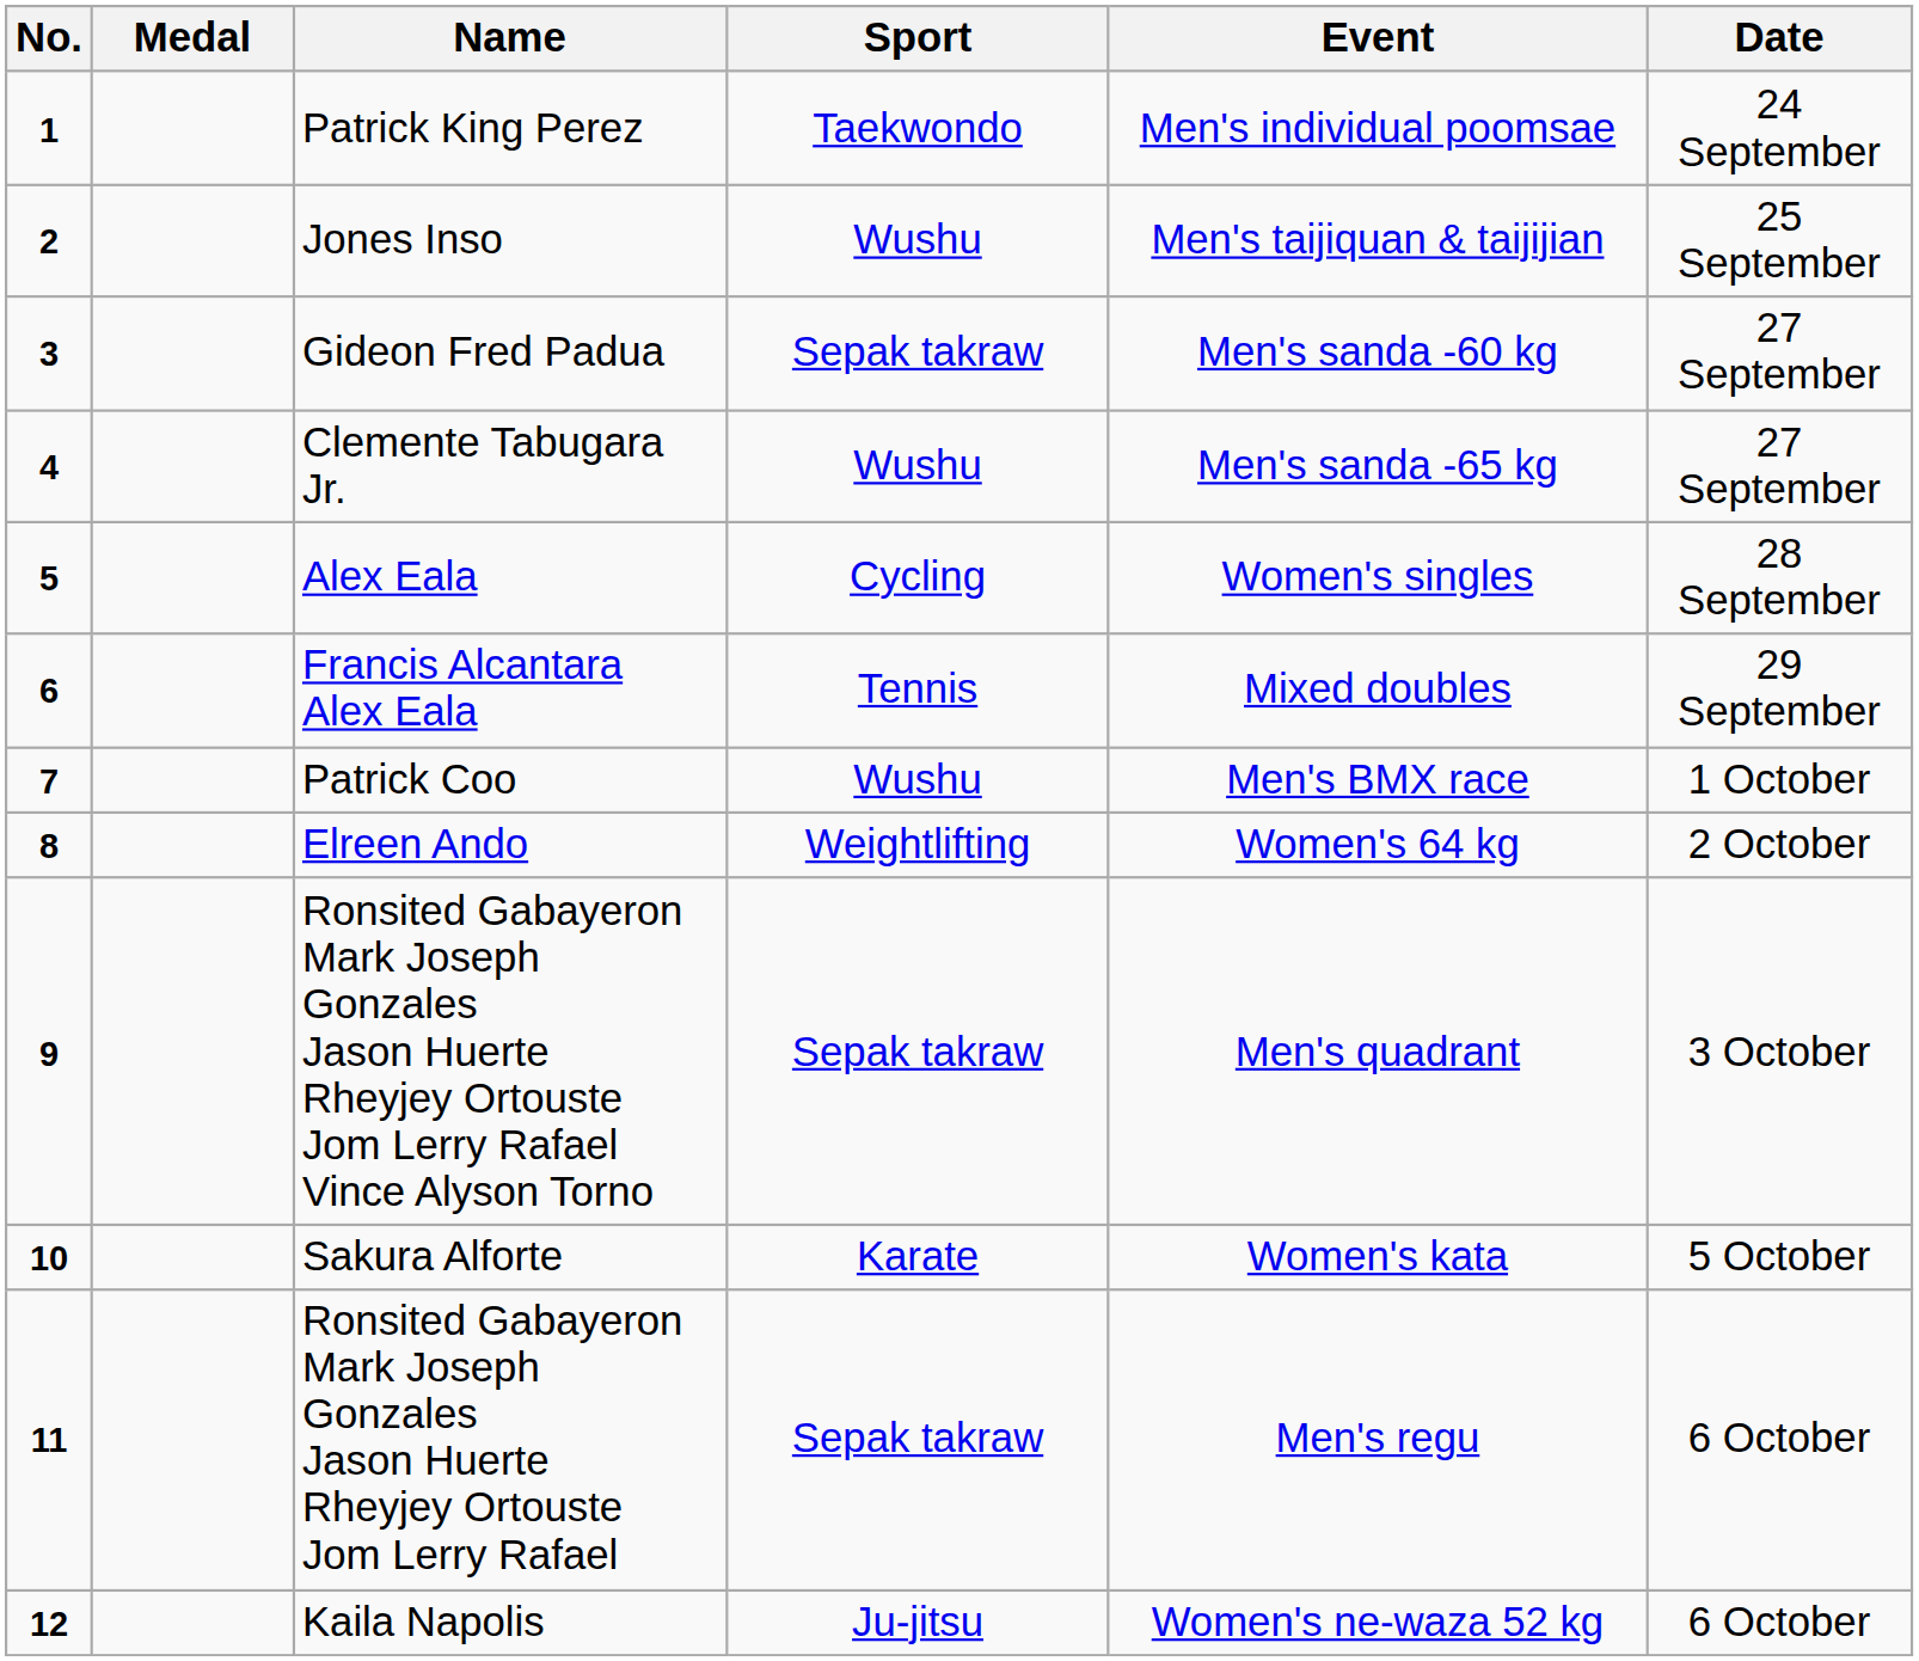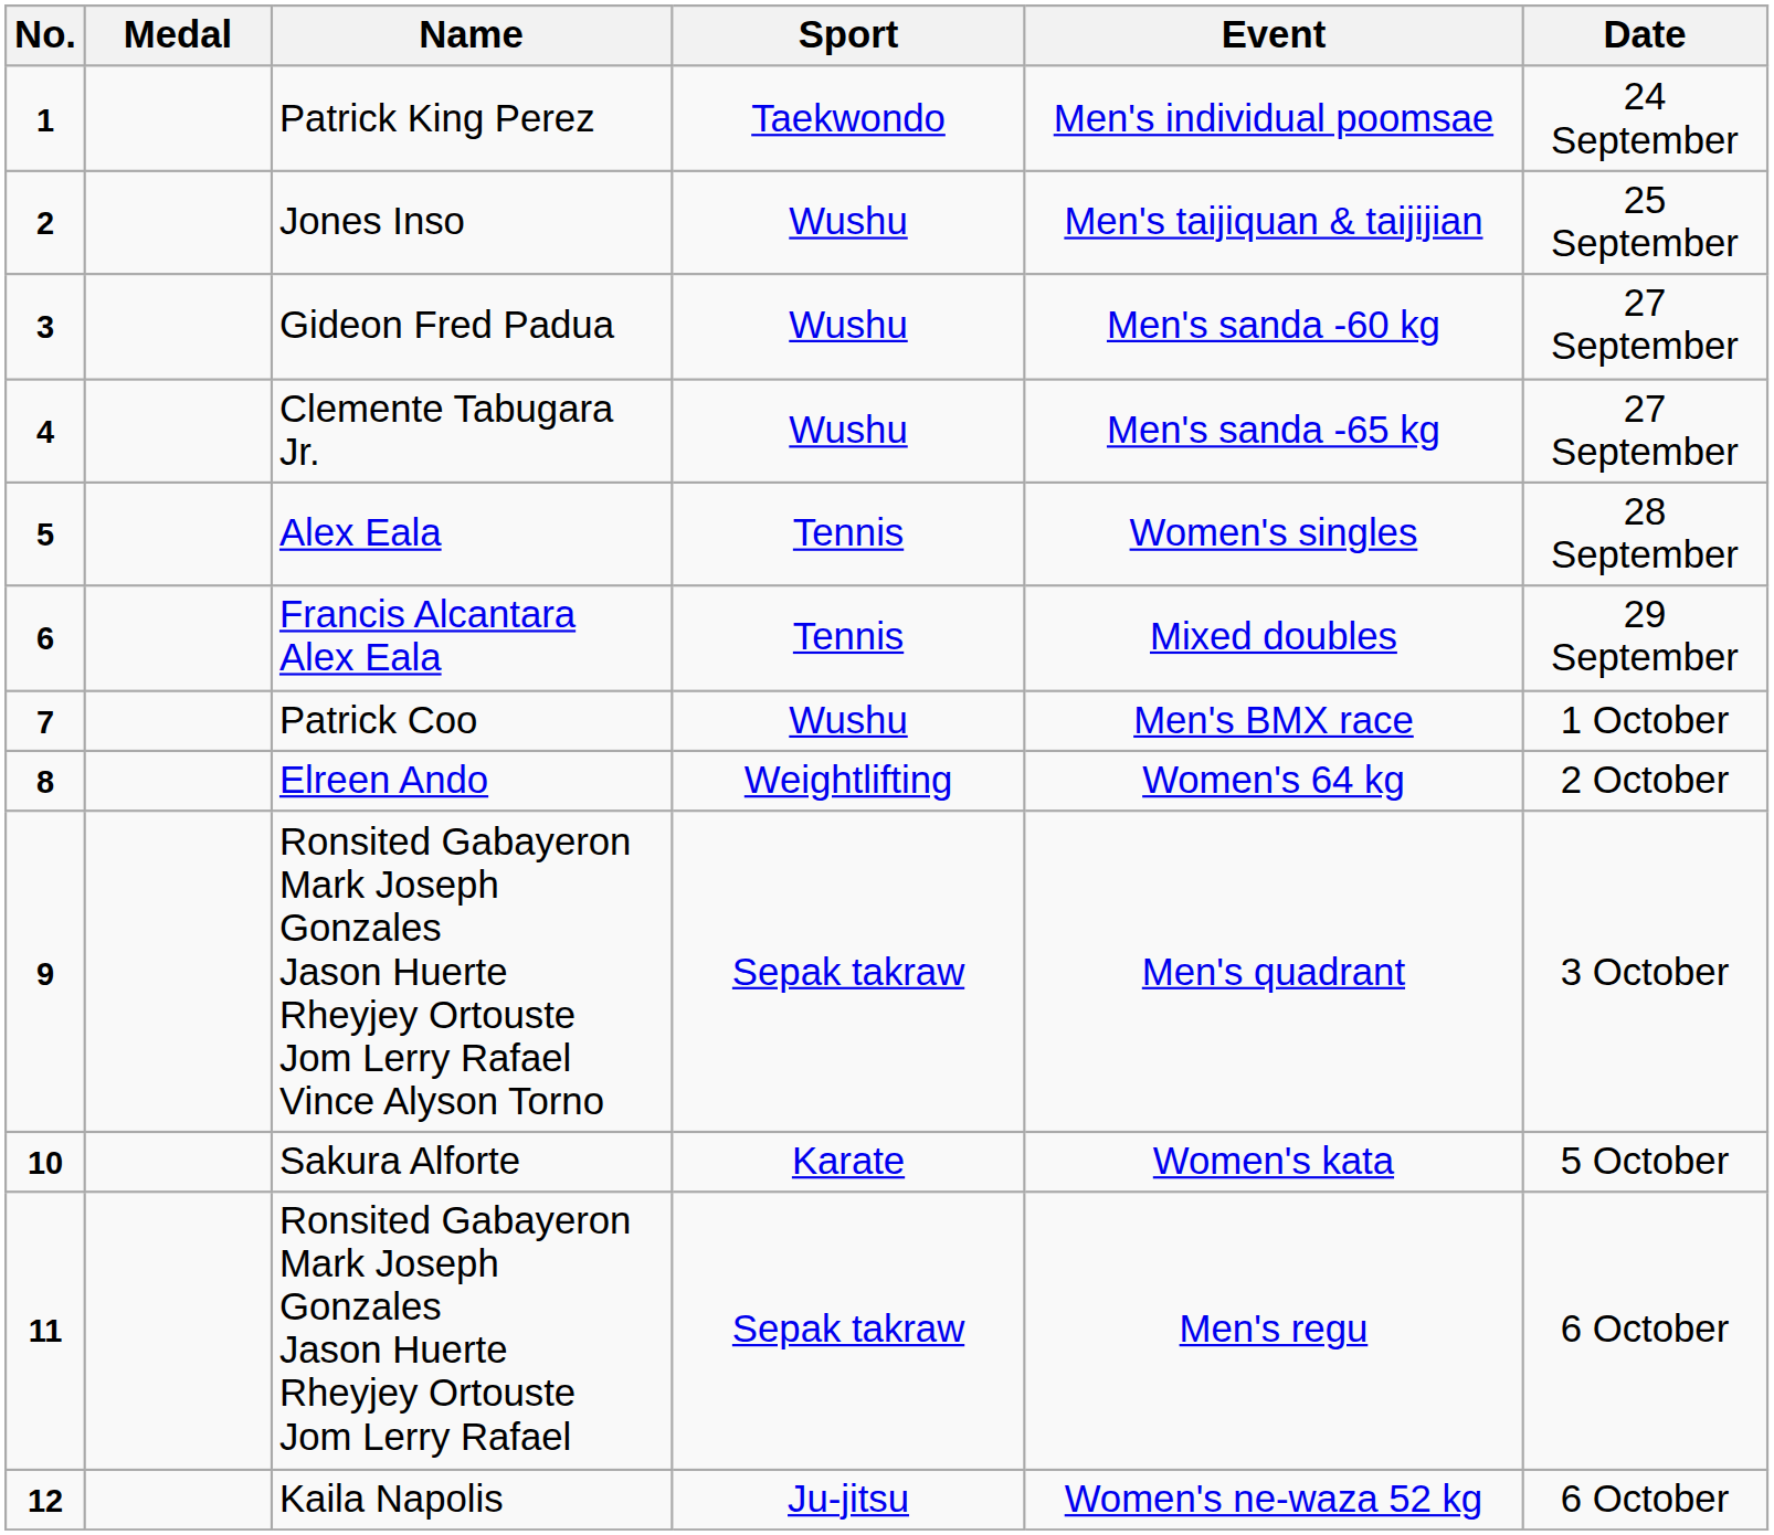Gideon Fred Padua | Sport: Sepak takraw -> Wushu
Alex Eala | Sport: Cycling -> Tennis
